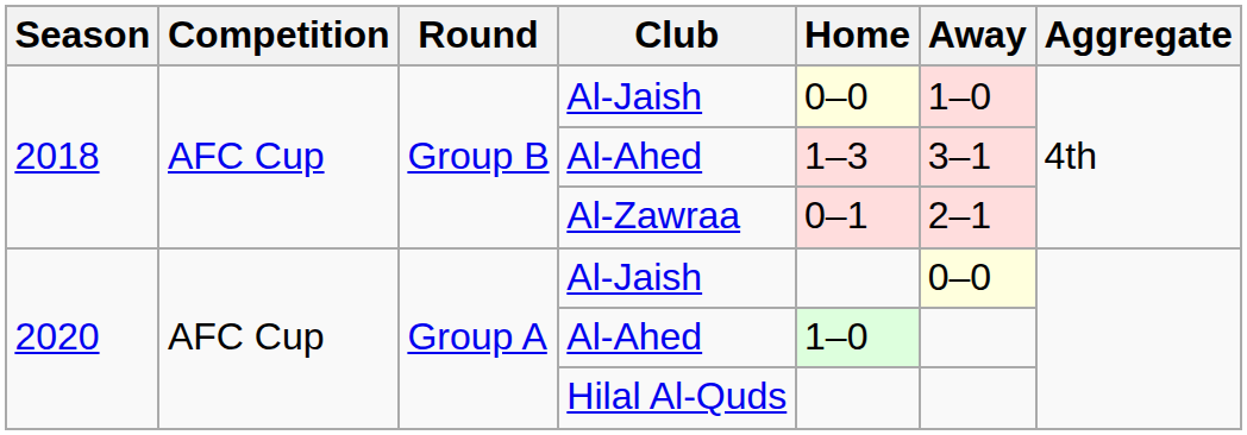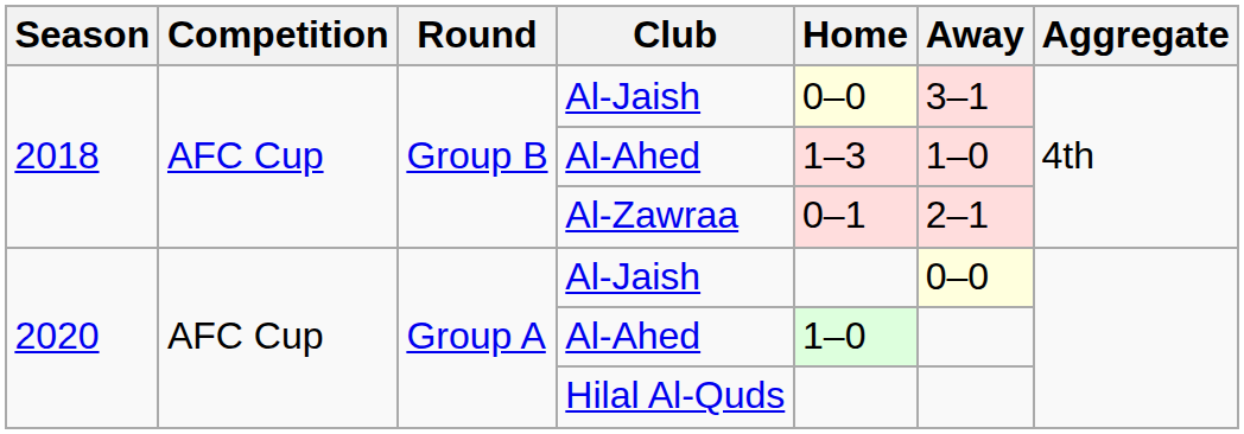2018 / Al-Jaish | Away: 1–0 -> 3–1
2018 / Al-Ahed | Away: 3–1 -> 1–0
